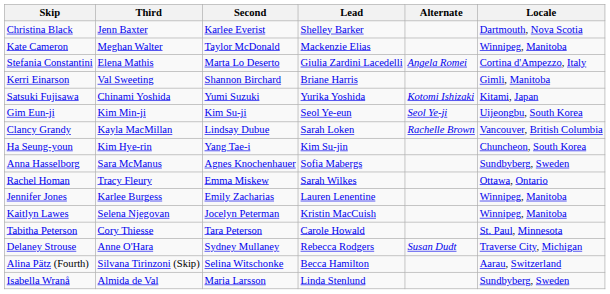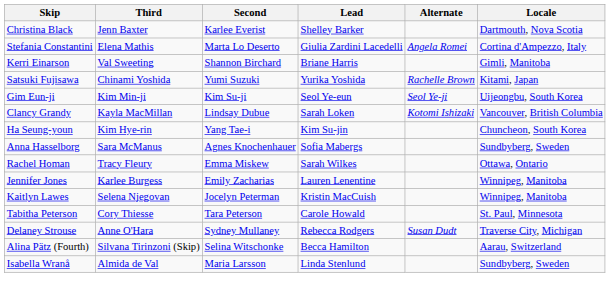- row: Kate Cameron | Meghan Walter | Taylor McDonald | Mackenzie Elias | Winnipeg, Manitoba
Satsuki Fujisawa | Alternate: Kotomi Ishizaki -> Rachelle Brown
Clancy Grandy | Alternate: Rachelle Brown -> Kotomi Ishizaki
